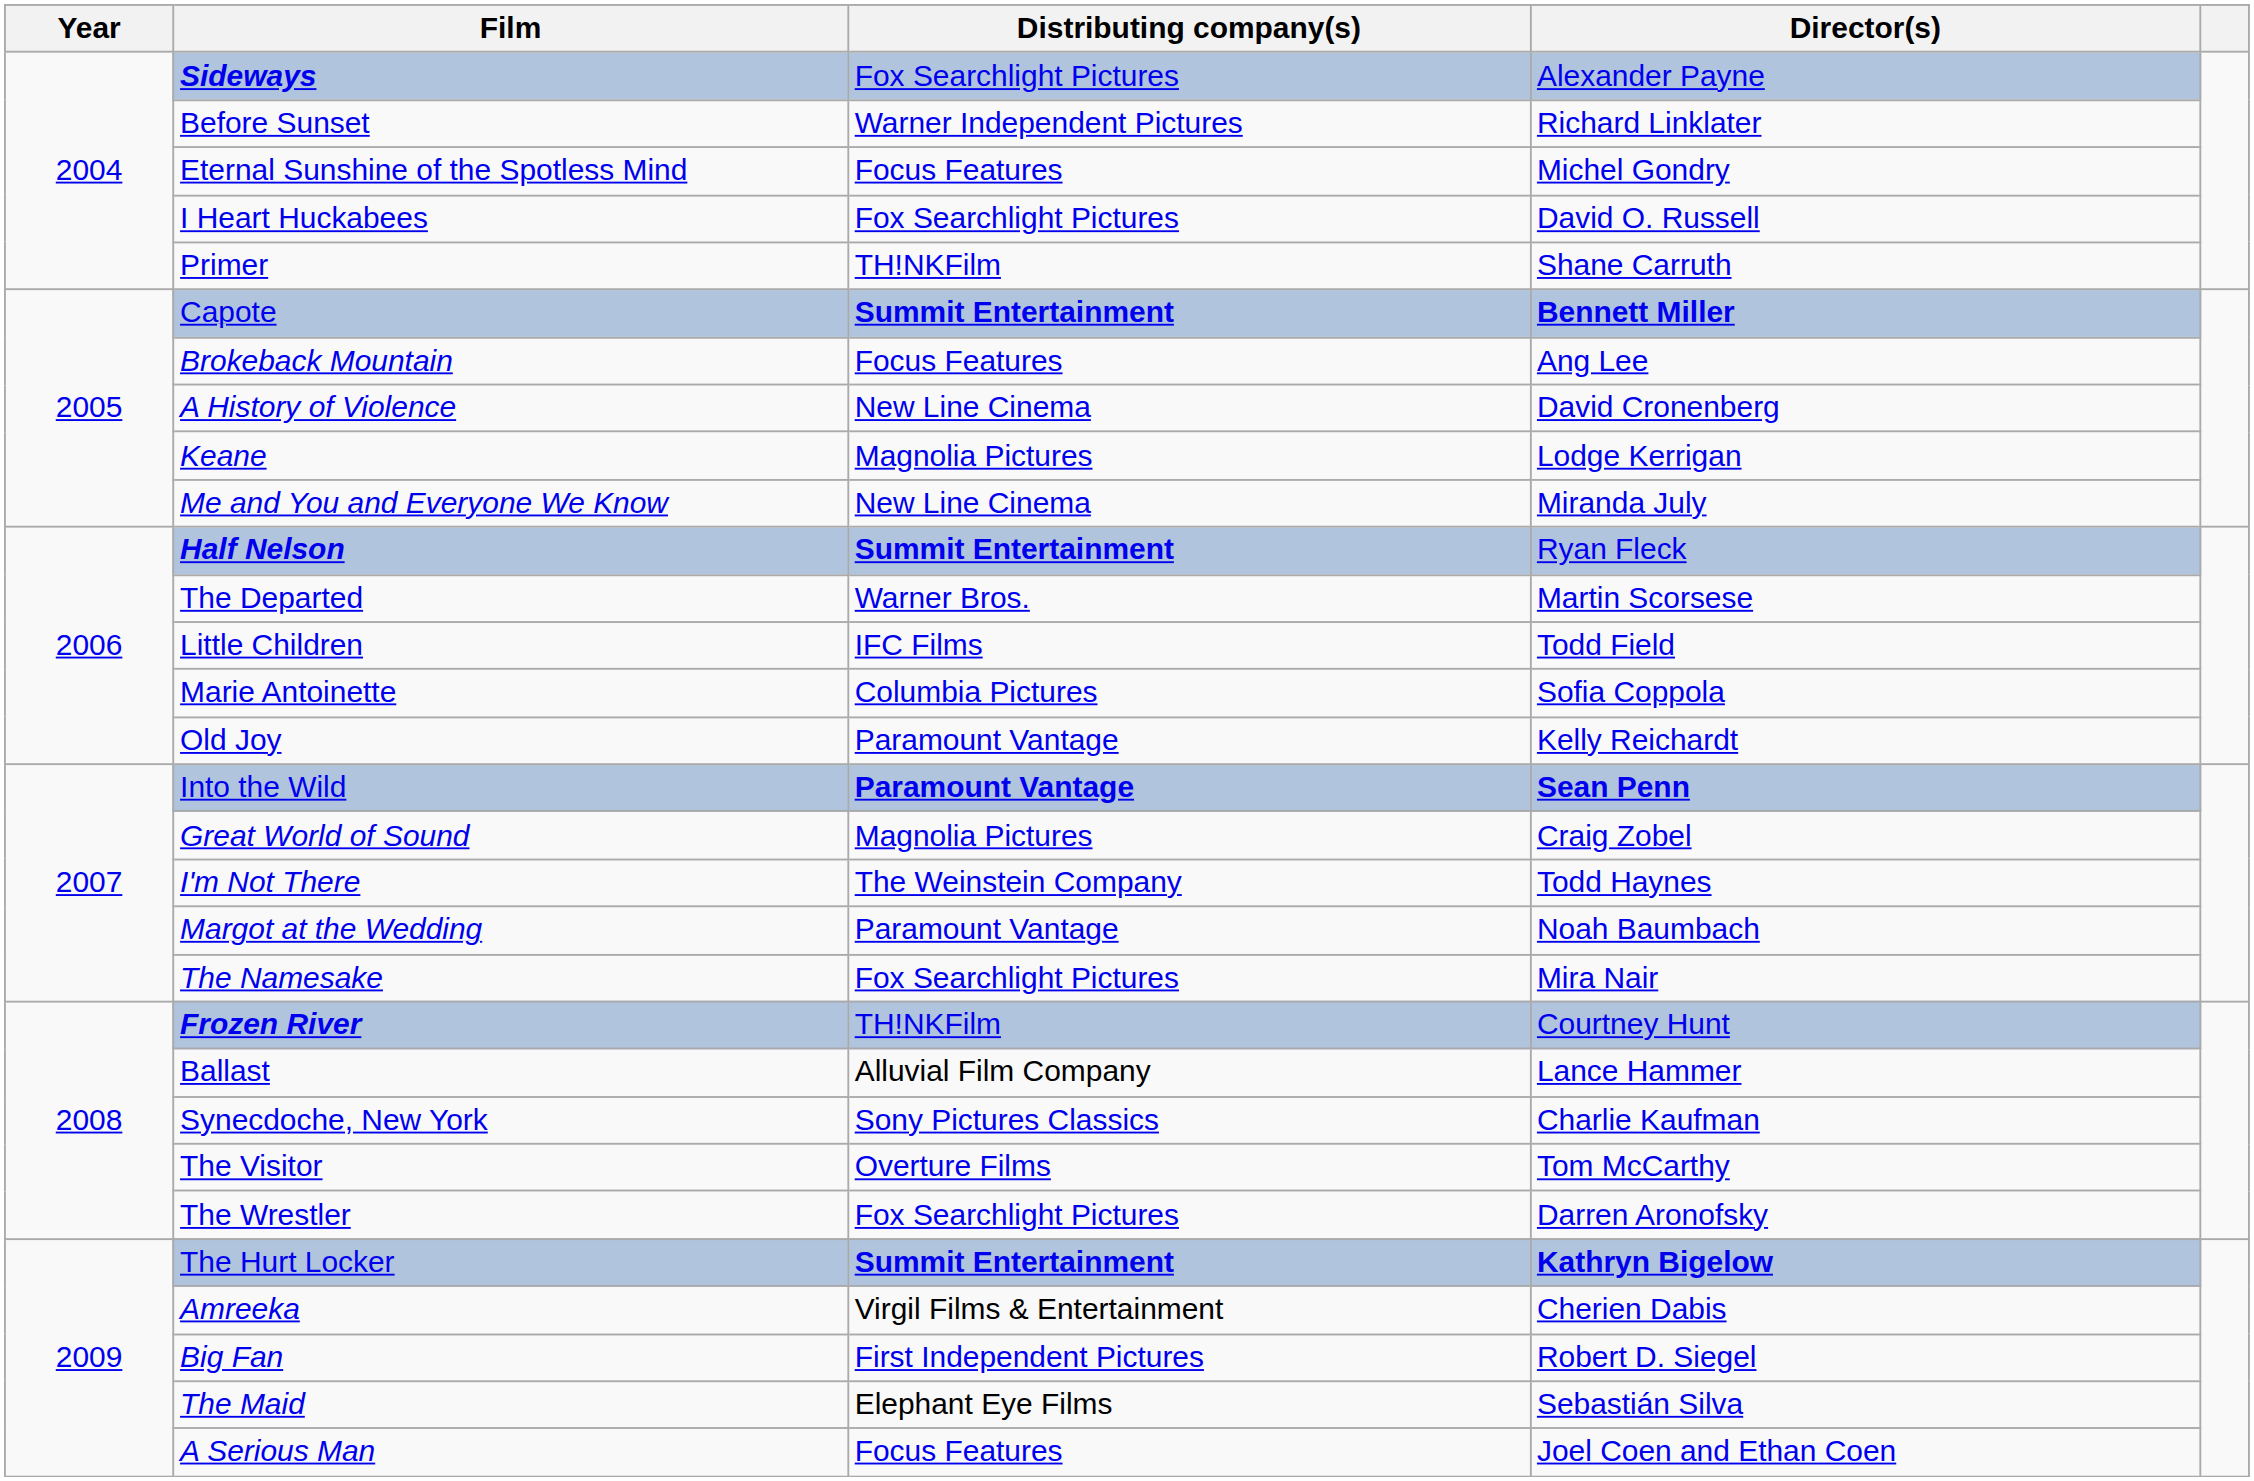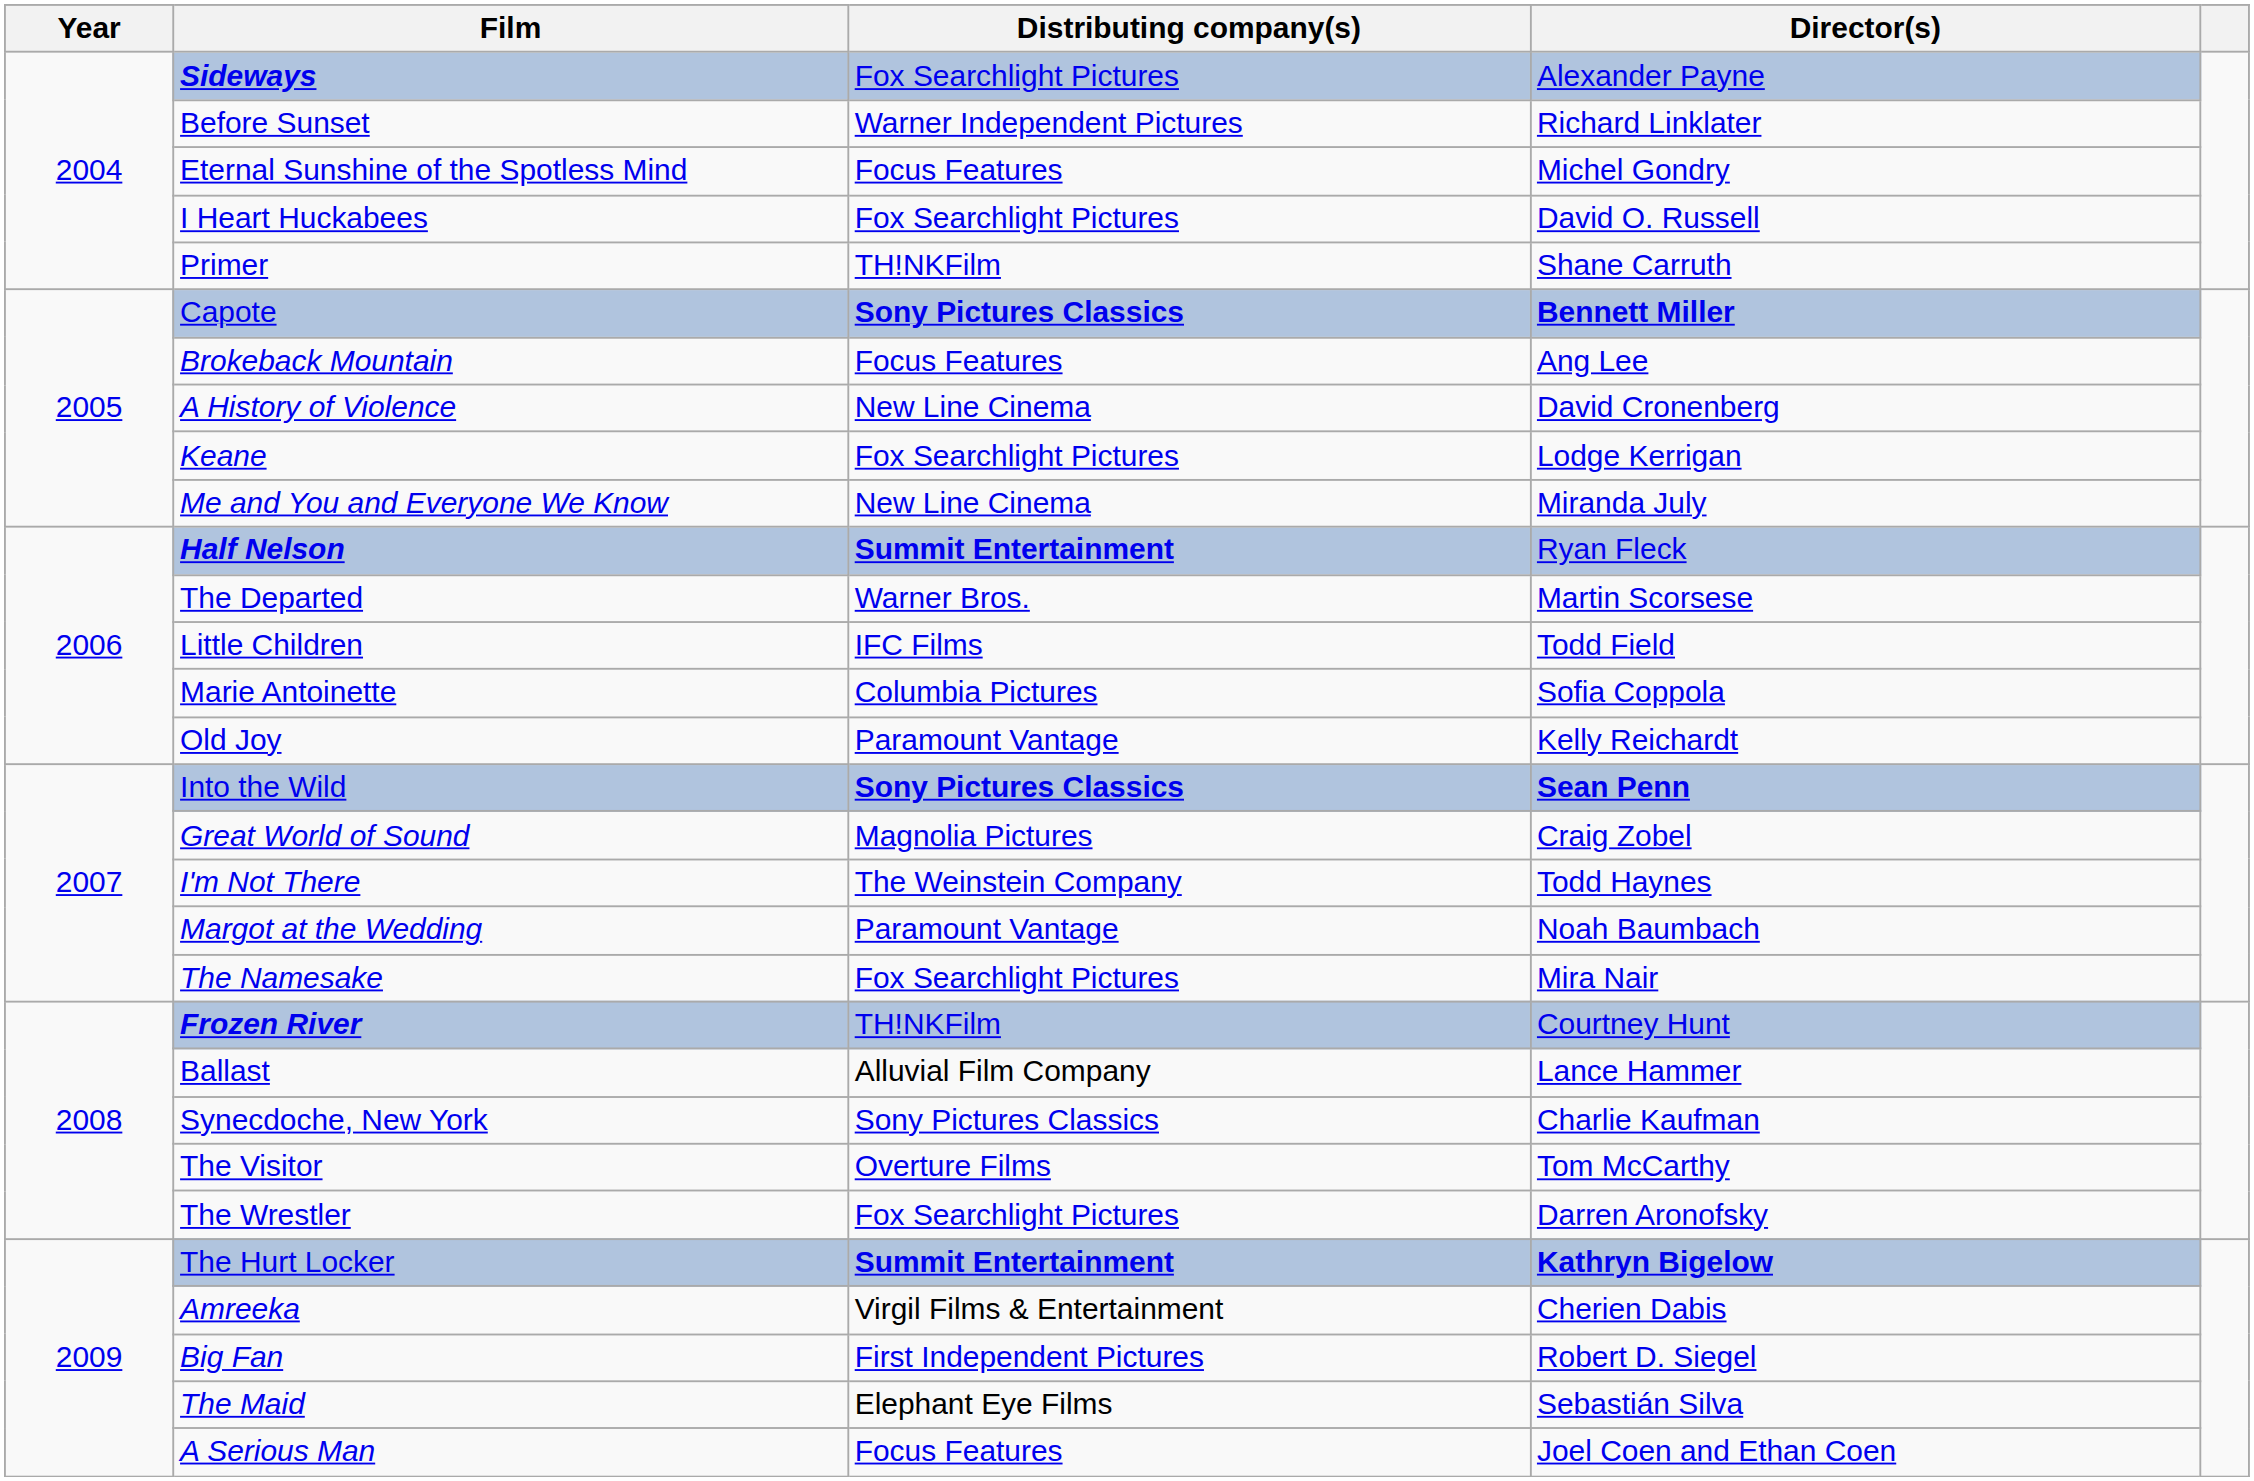Capote | Distributing company(s): Summit Entertainment -> Sony Pictures Classics
Keane | Distributing company(s): Magnolia Pictures -> Fox Searchlight Pictures
Into the Wild | Distributing company(s): Paramount Vantage -> Sony Pictures Classics
